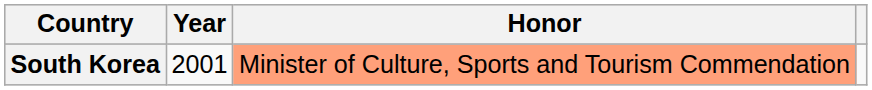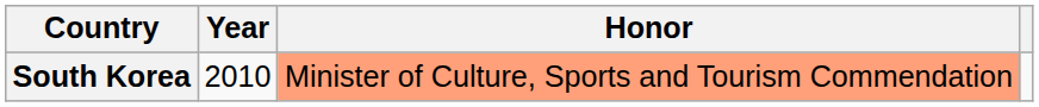South Korea | Year: 2001 -> 2010
